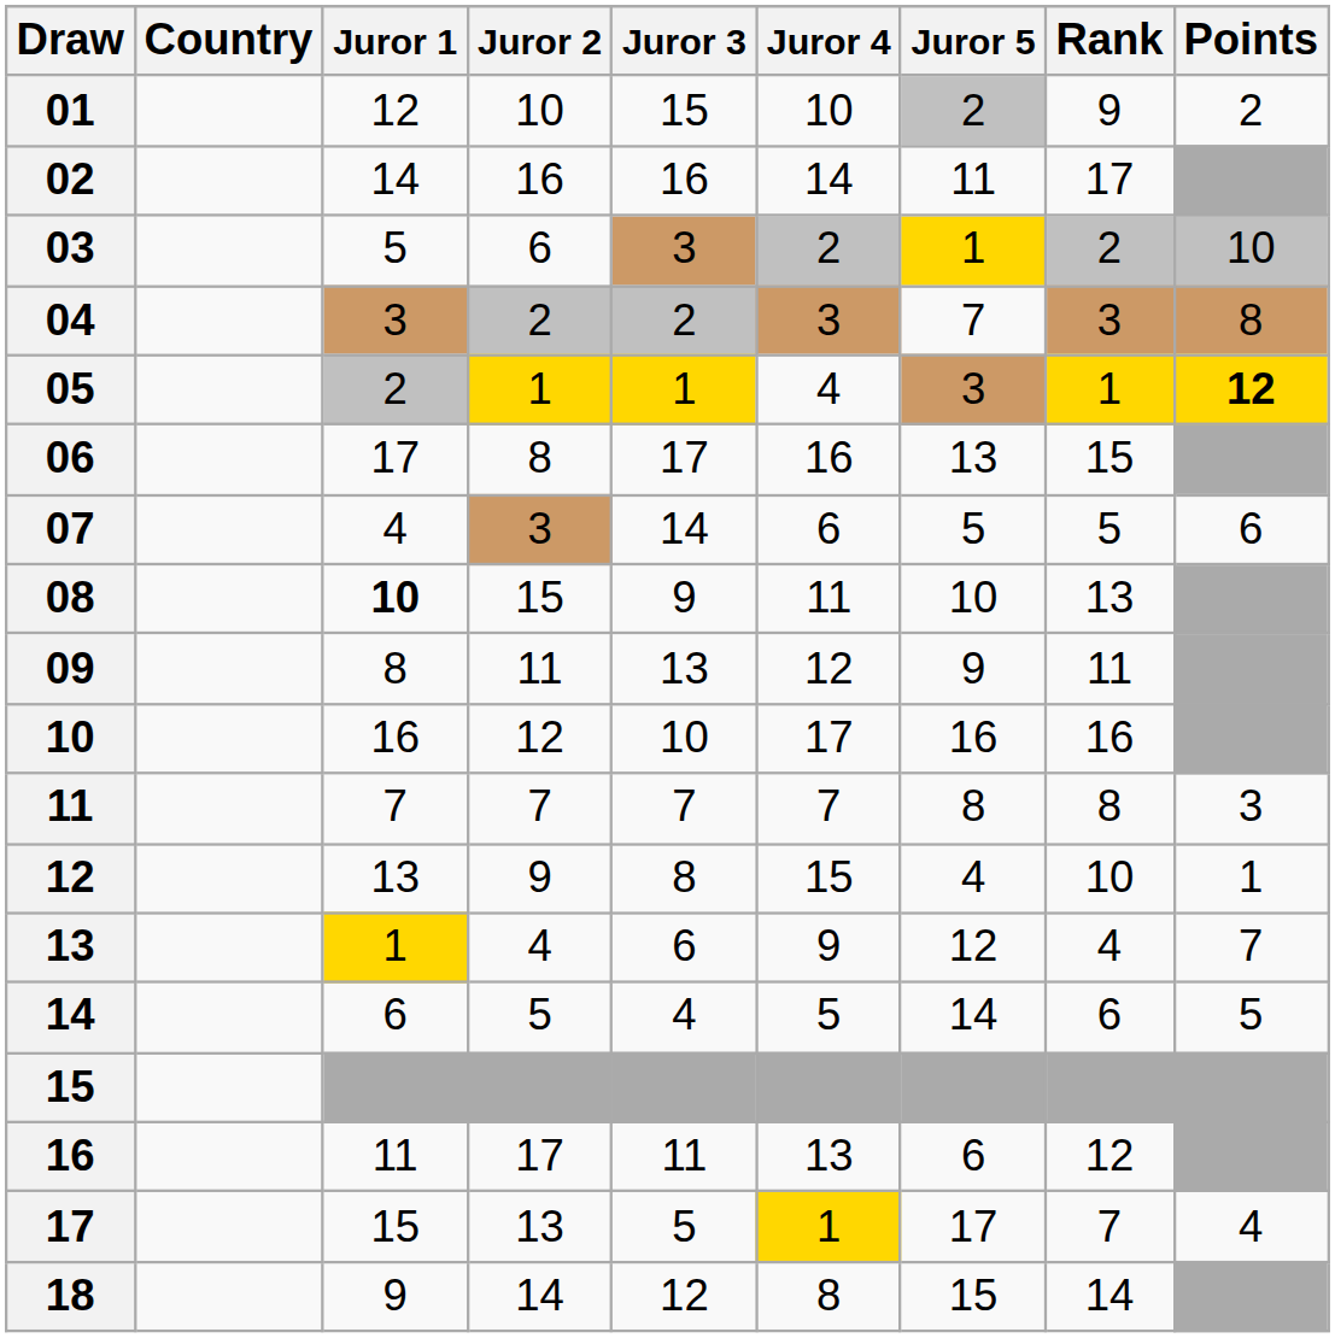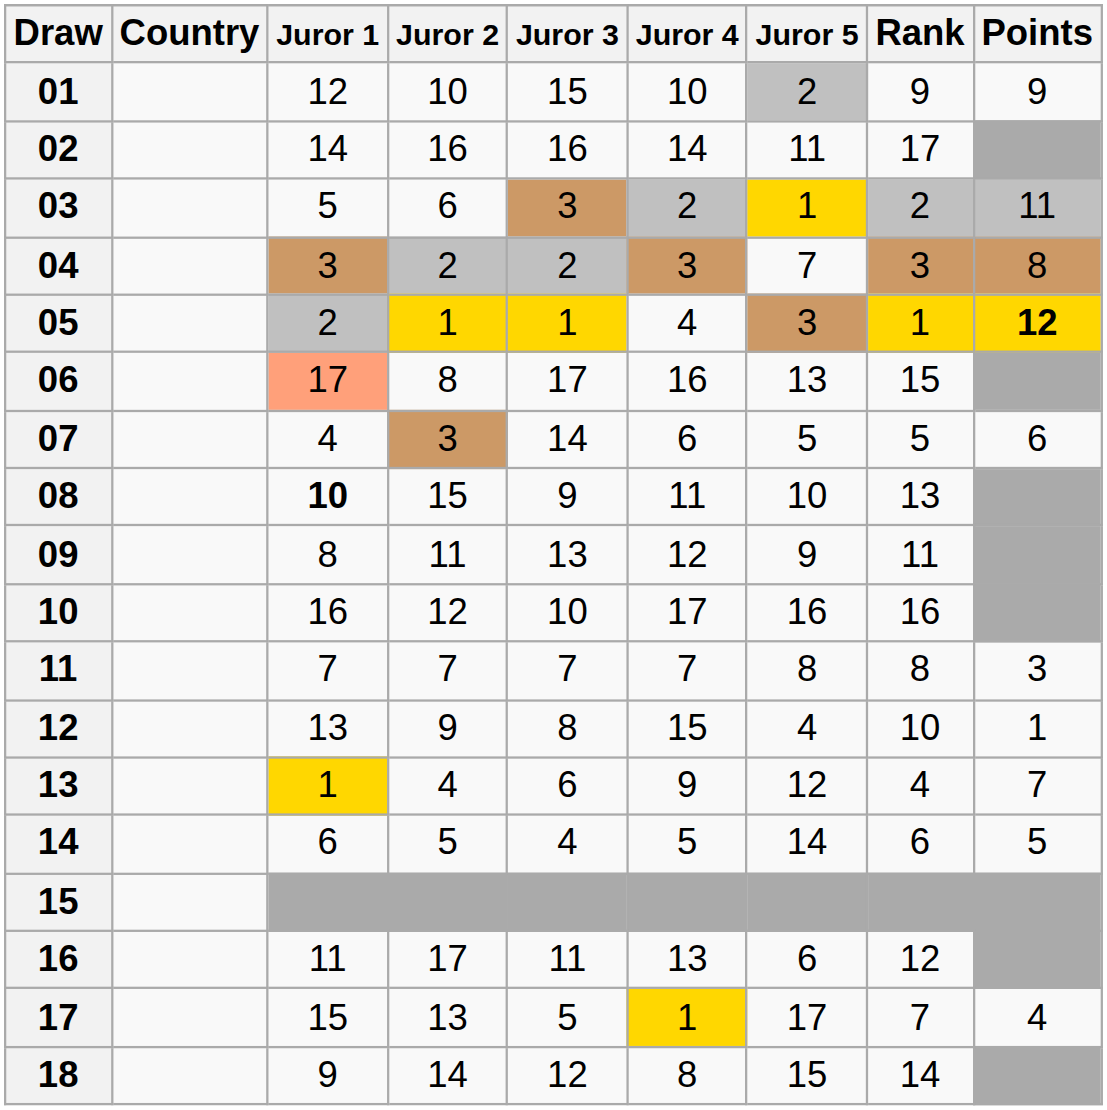01 | Points: 2 -> 9
03 | Points: 10 -> 11
06 | Juror 1: no background -> lightsalmon background
